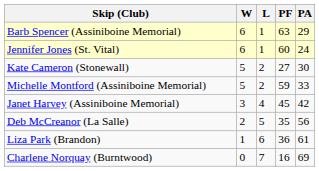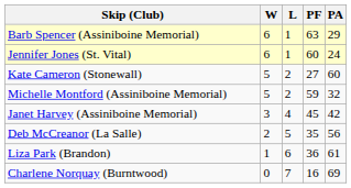Kate Cameron (Stonewall) | PA: 30 -> 60
Michelle Montford (Assiniboine Memorial) | PA: 33 -> 32
